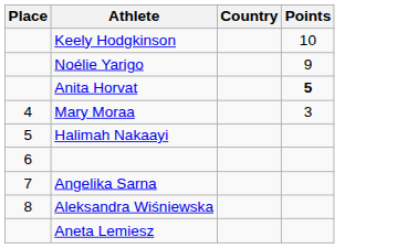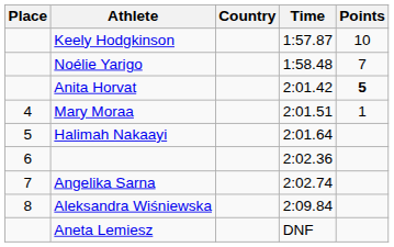+ column: Time | 1:57.87 | 1:58.48 | 2:01.42 | 2:01.51 | 2:01.64 | 2:02.36 | 2:02.74 | 2:09.84 | DNF
Noélie Yarigo | Points: 9 -> 7
Mary Moraa | Points: 3 -> 1
